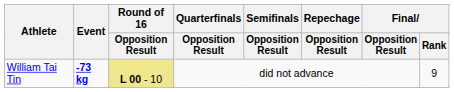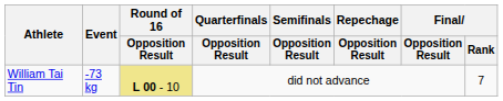William Tai Tin | Event: bold -> normal
William Tai Tin | Final / Rank: 9 -> 7
